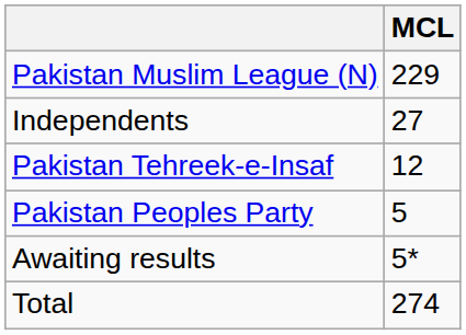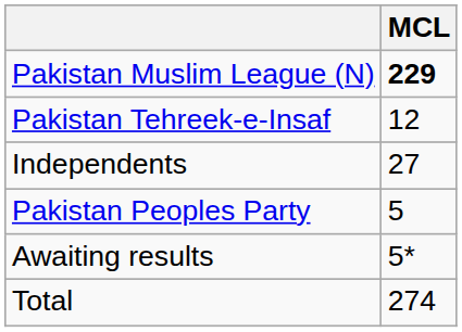Pakistan Muslim League (N) | MCL: normal -> bold
rows swapped: Independents <-> Pakistan Tehreek-e-Insaf
